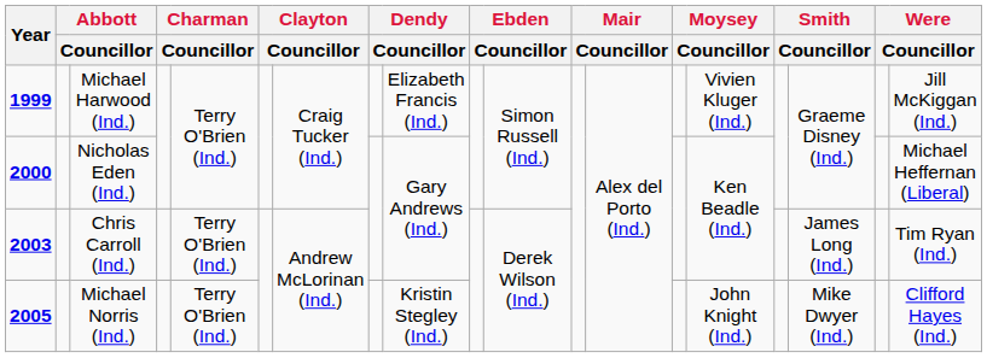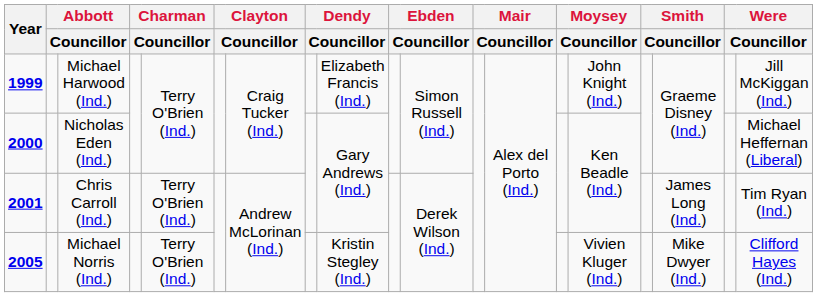Michael Harwood (Ind.) | column 15: Vivien Kluger (Ind.) -> John Knight (Ind.)
Chris Carroll (Ind.) | Year: 2003 -> 2001
Michael Norris (Ind.) | column 15: John Knight (Ind.) -> Vivien Kluger (Ind.)
